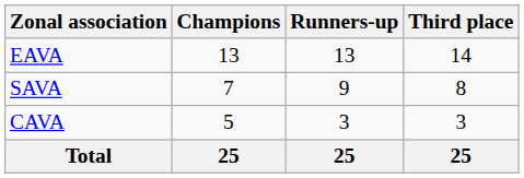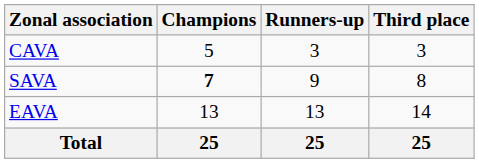rows swapped: EAVA <-> CAVA
SAVA | Champions: normal -> bold
